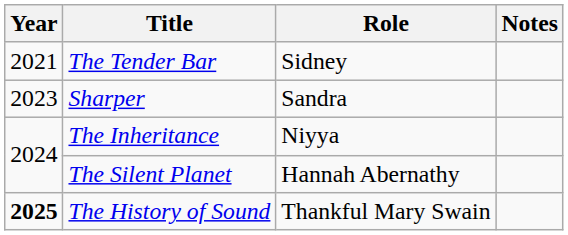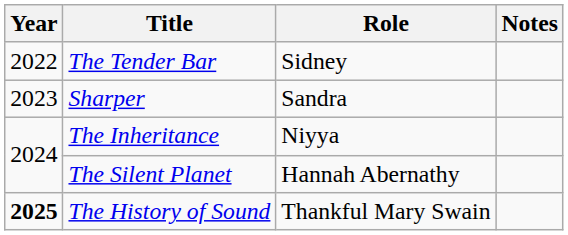The Tender Bar | Year: 2021 -> 2022
